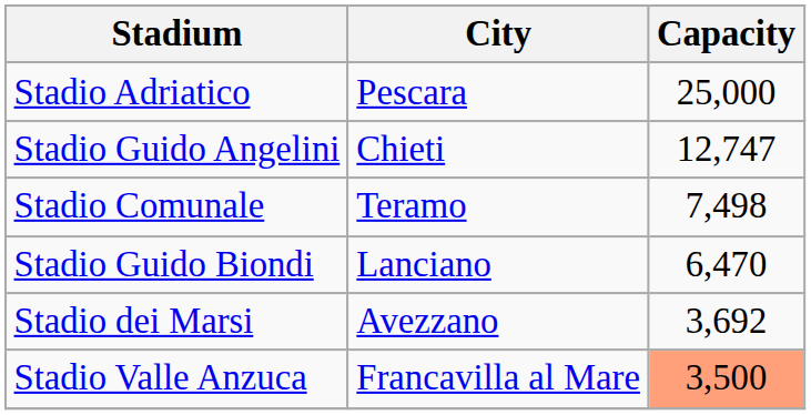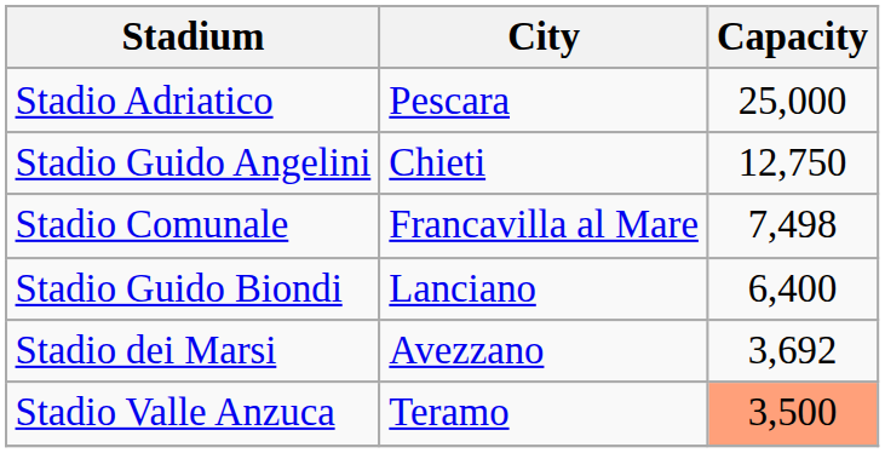Stadio Guido Angelini | Capacity: 12,747 -> 12,750
Stadio Comunale | City: Teramo -> Francavilla al Mare
Stadio Guido Biondi | Capacity: 6,470 -> 6,400
Stadio Valle Anzuca | City: Francavilla al Mare -> Teramo
